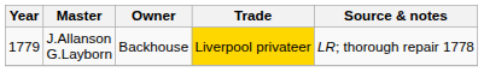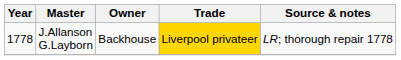J.Allanson G.Layborn | Year: 1779 -> 1778
